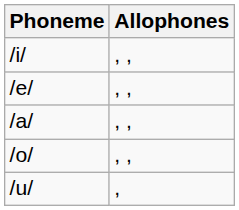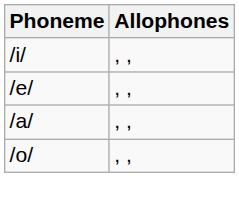- row: /u/ | ,
